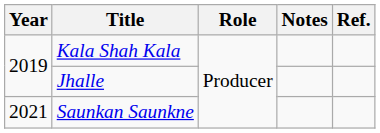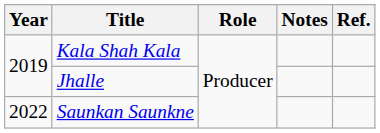Saunkan Saunkne | Year: 2021 -> 2022
